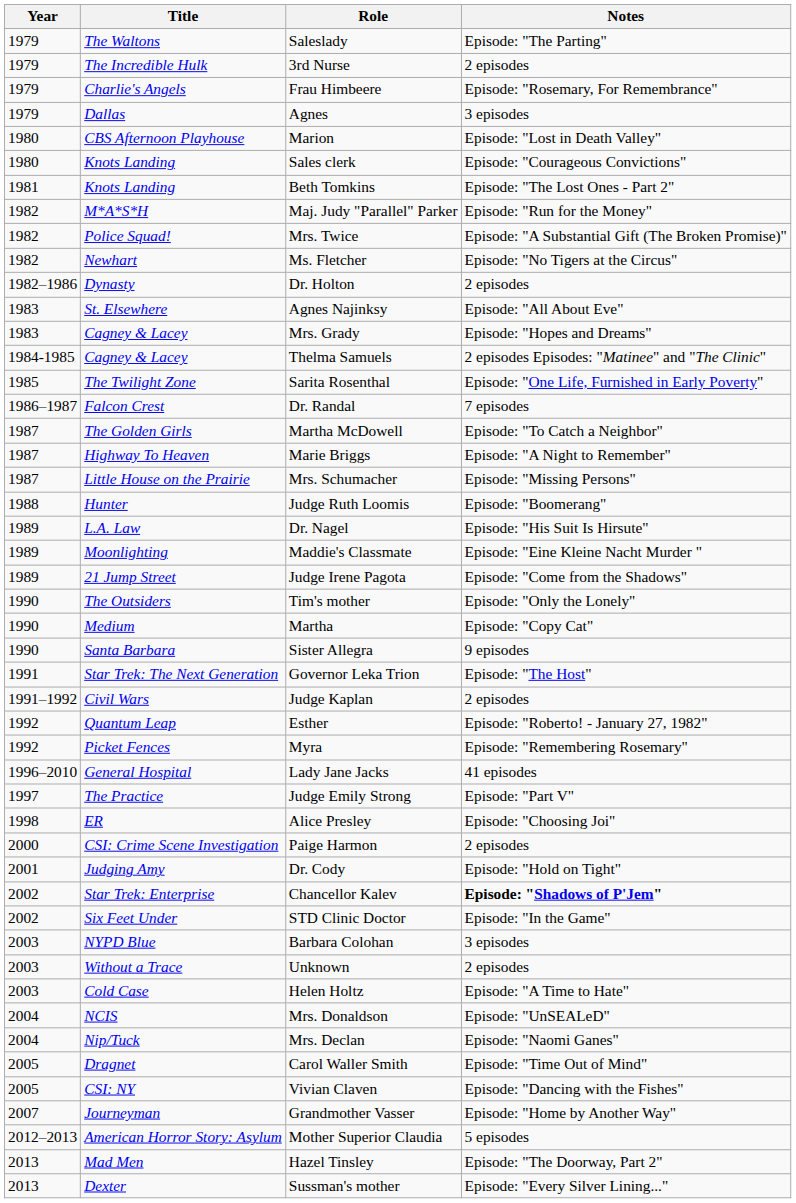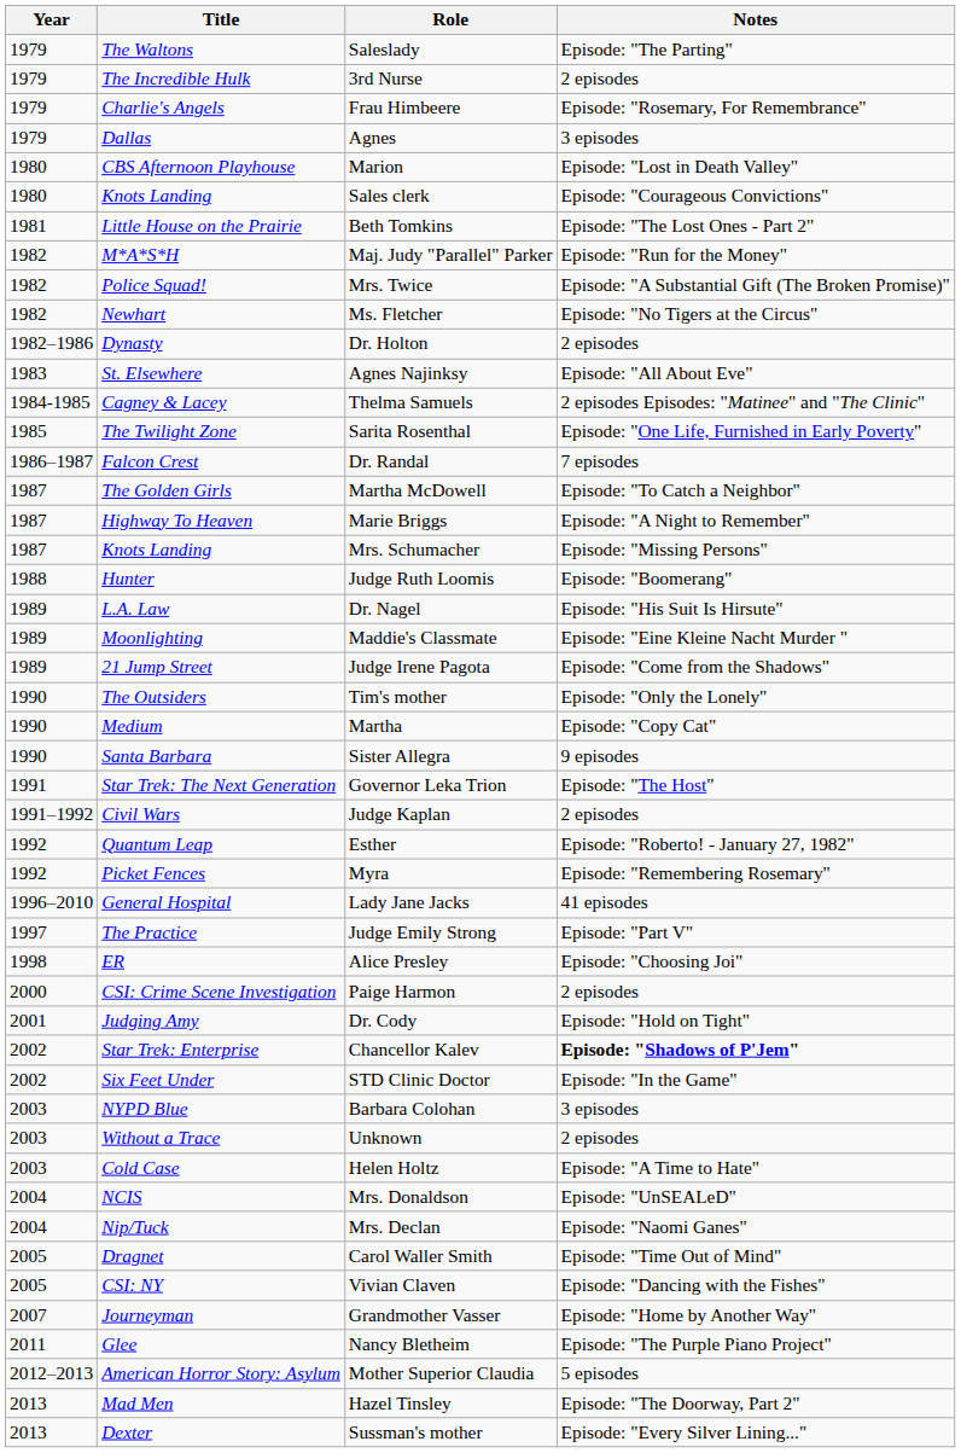Beth Tomkins | Title: Knots Landing -> Little House on the Prairie
- row: 1983 | Cagney & Lacey | Mrs. Grady | Episode: "Hopes and Dreams"
Mrs. Schumacher | Title: Little House on the Prairie -> Knots Landing
+ row: 2011 | Glee | Nancy Bletheim | Episode: "The Purple Piano Project"
